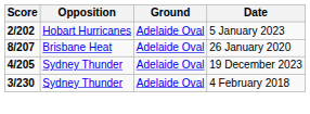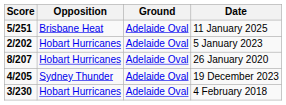+ row: 5/251 | Brisbane Heat | Adelaide Oval | 11 January 2025
26 January 2020 | Opposition: Brisbane Heat -> Hobart Hurricanes
4 February 2018 | Opposition: Sydney Thunder -> Hobart Hurricanes
